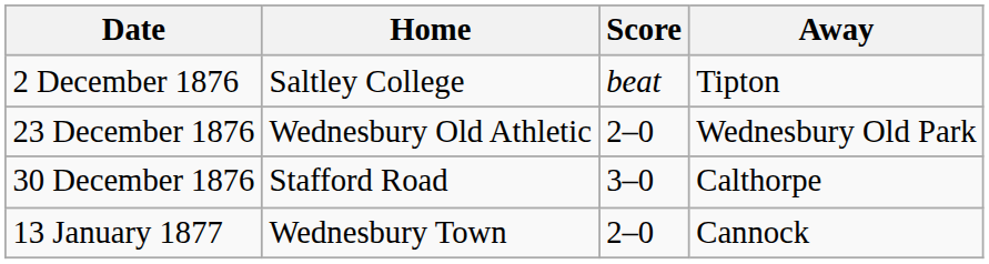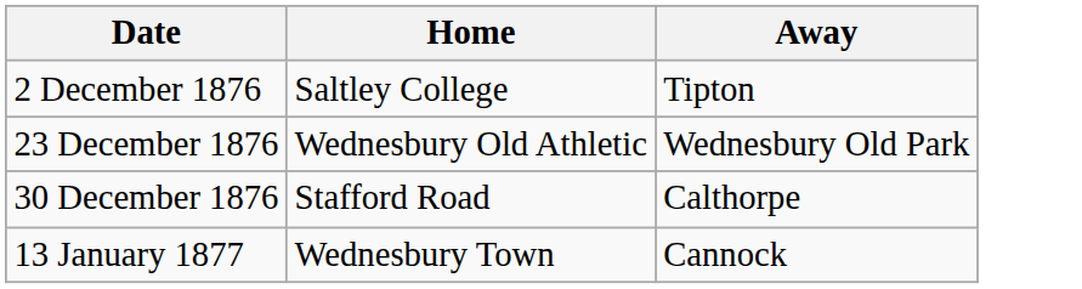- column: Score | beat | 2–0 | 3–0 | 2–0
